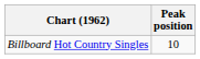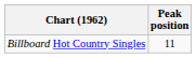Billboard Hot Country Singles | Peak position: 10 -> 11
